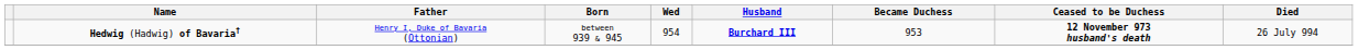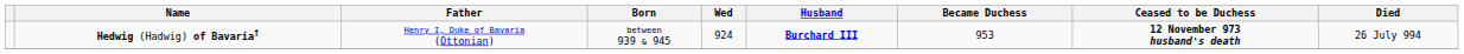Hedwig (Hadwig) of Bavaria† | Wed: 954 -> 924
